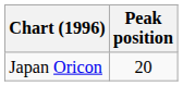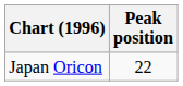Japan Oricon | Peak position: 20 -> 22
